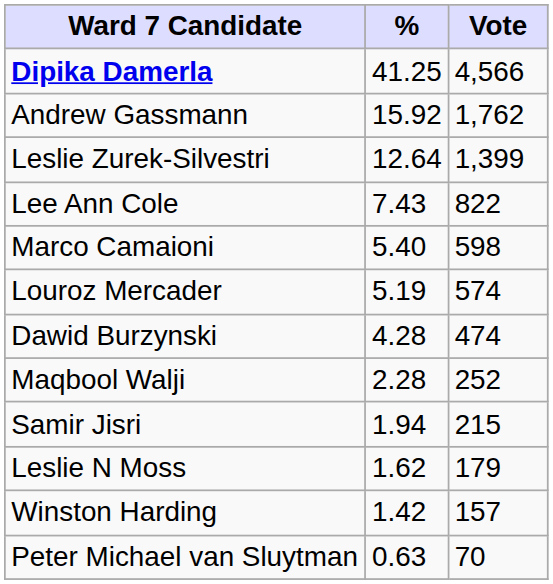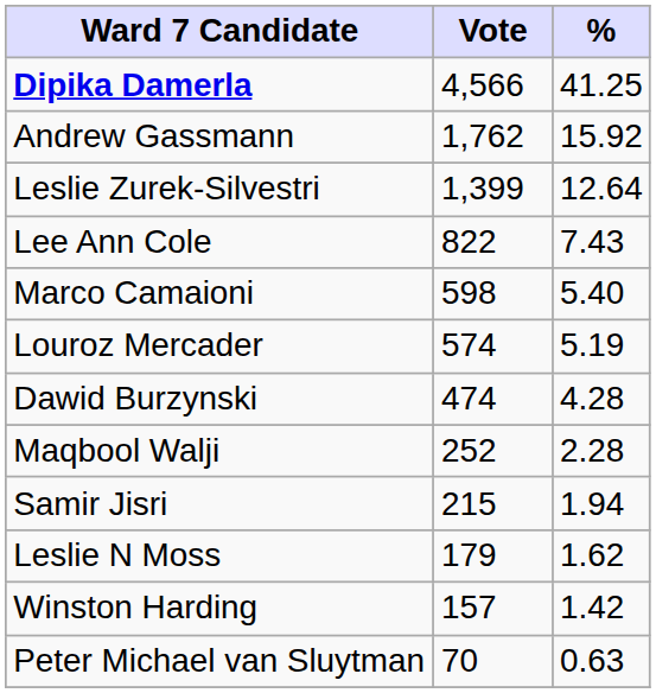columns swapped: Vote <-> %
